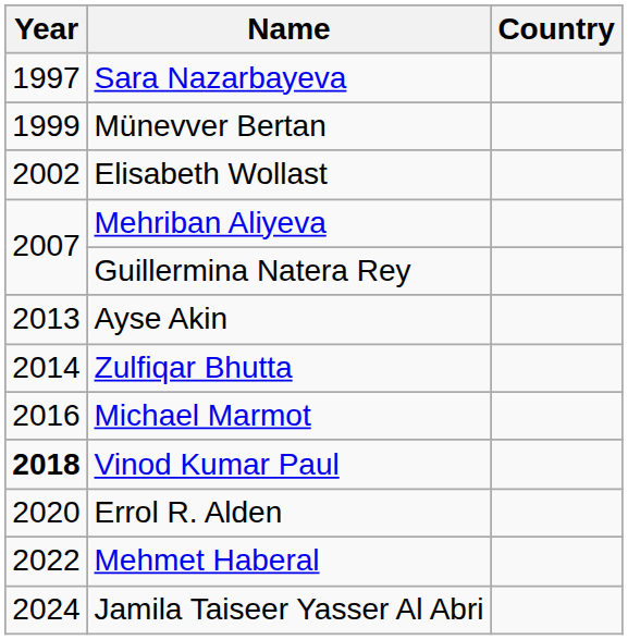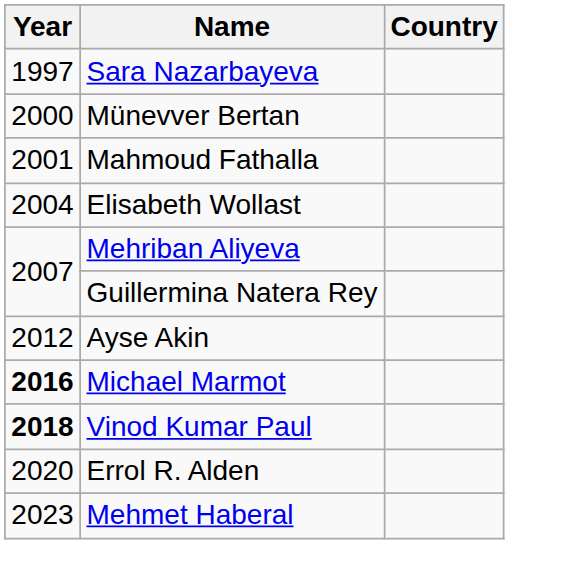Münevver Bertan | Year: 1999 -> 2000
+ row: 2001 | Mahmoud Fathalla
Elisabeth Wollast | Year: 2002 -> 2004
Ayse Akin | Year: 2013 -> 2012
- row: 2014 | Zulfiqar Bhutta
Michael Marmot | Year: normal -> bold
Mehmet Haberal | Year: 2022 -> 2023
- row: 2024 | Jamila Taiseer Yasser Al Abri
